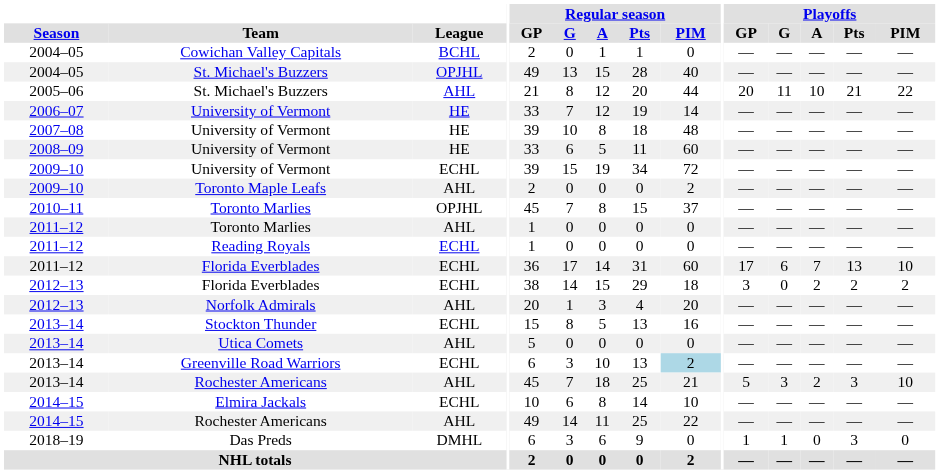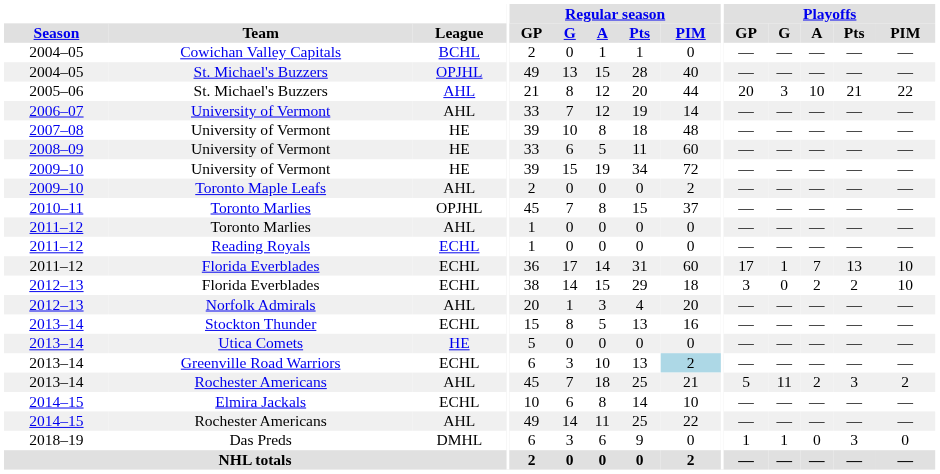2005–06 / St. Michael's Buzzers | Playoffs / G: 11 -> 3
2006–07 / University of Vermont | League: HE -> AHL
2009–10 / University of Vermont | League: ECHL -> HE
2011–12 / Florida Everblades | Playoffs / G: 6 -> 1
2012–13 / Florida Everblades | Playoffs / PIM: 2 -> 10
Utica Comets | League: AHL -> HE
2013–14 / Rochester Americans | Playoffs / G: 3 -> 11
2013–14 / Rochester Americans | Playoffs / PIM: 10 -> 2
